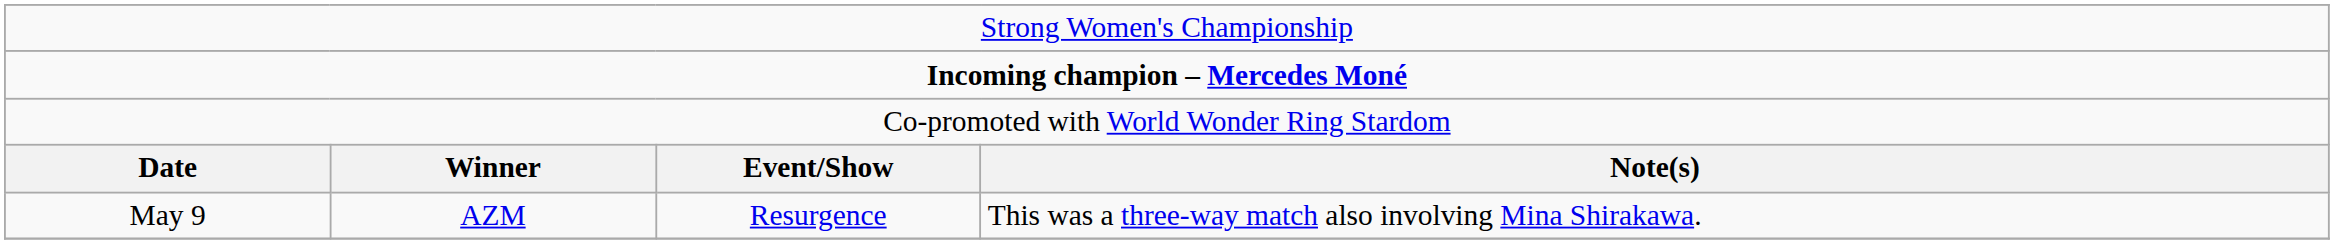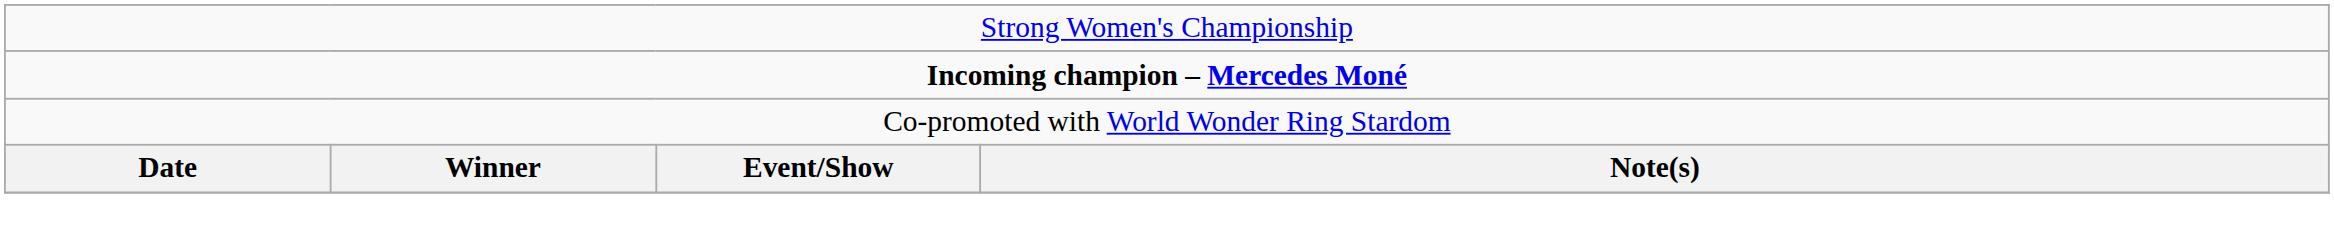- row: May 9 | AZM | Resurgence | This was a three-way match also involving Mina Shirakawa.
